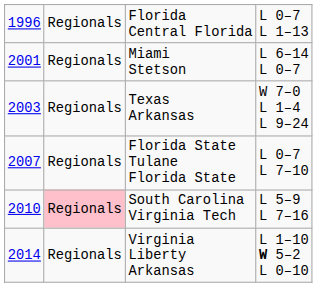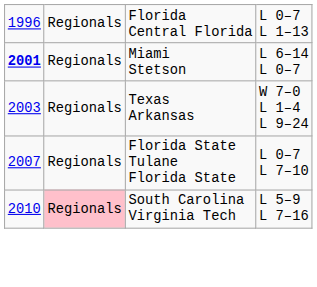Miami Stetson | column 1: normal -> bold
- row: 2014 | Regionals | Virginia Liberty Arkansas | L 1–10 W 5–2 L 0–10
